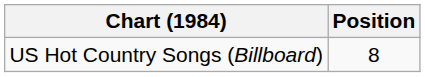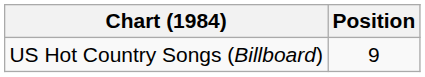US Hot Country Songs (Billboard) | Position: 8 -> 9
